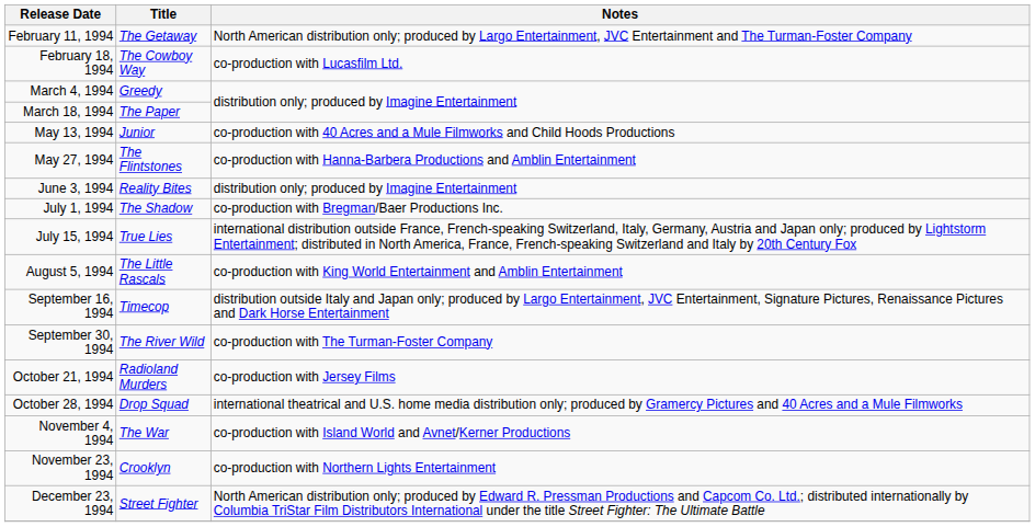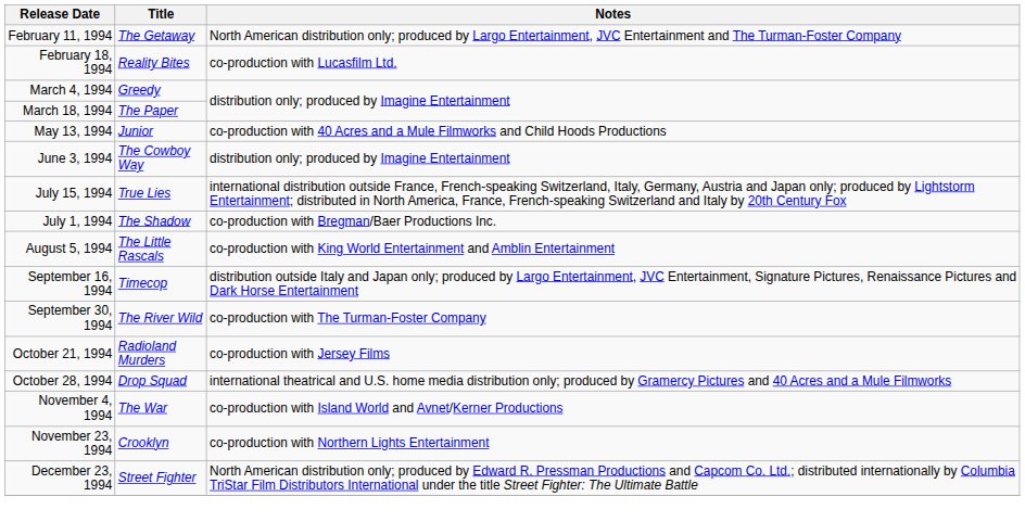February 18, 1994 | Title: The Cowboy Way -> Reality Bites
- row: May 27, 1994 | The Flintstones | co-production with Hanna-Barbera Productions and Amblin Entertainment
June 3, 1994 | Title: Reality Bites -> The Cowboy Way
rows swapped: July 1, 1994 <-> July 15, 1994
